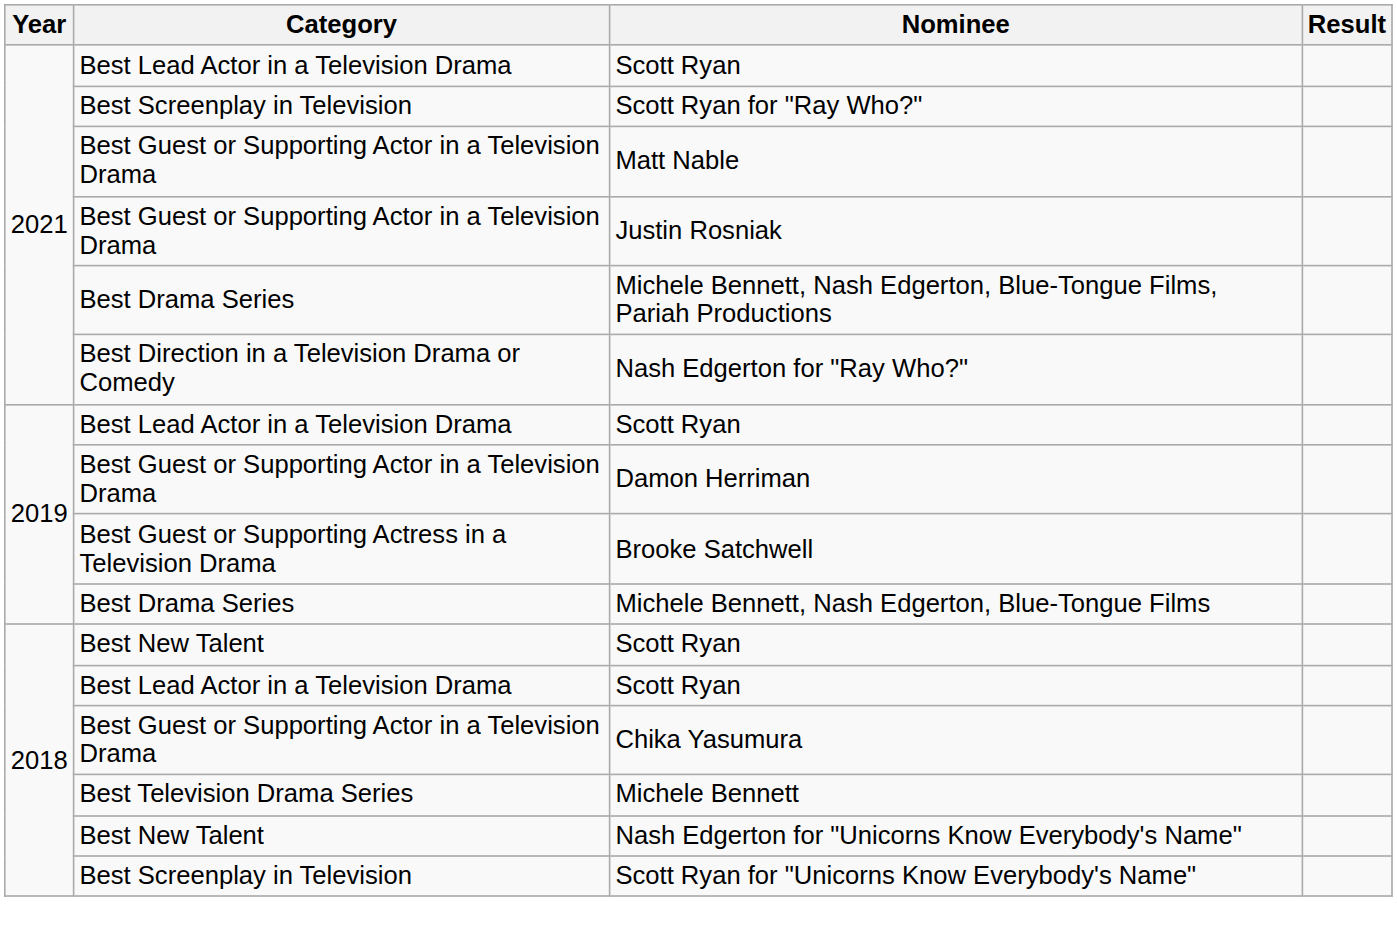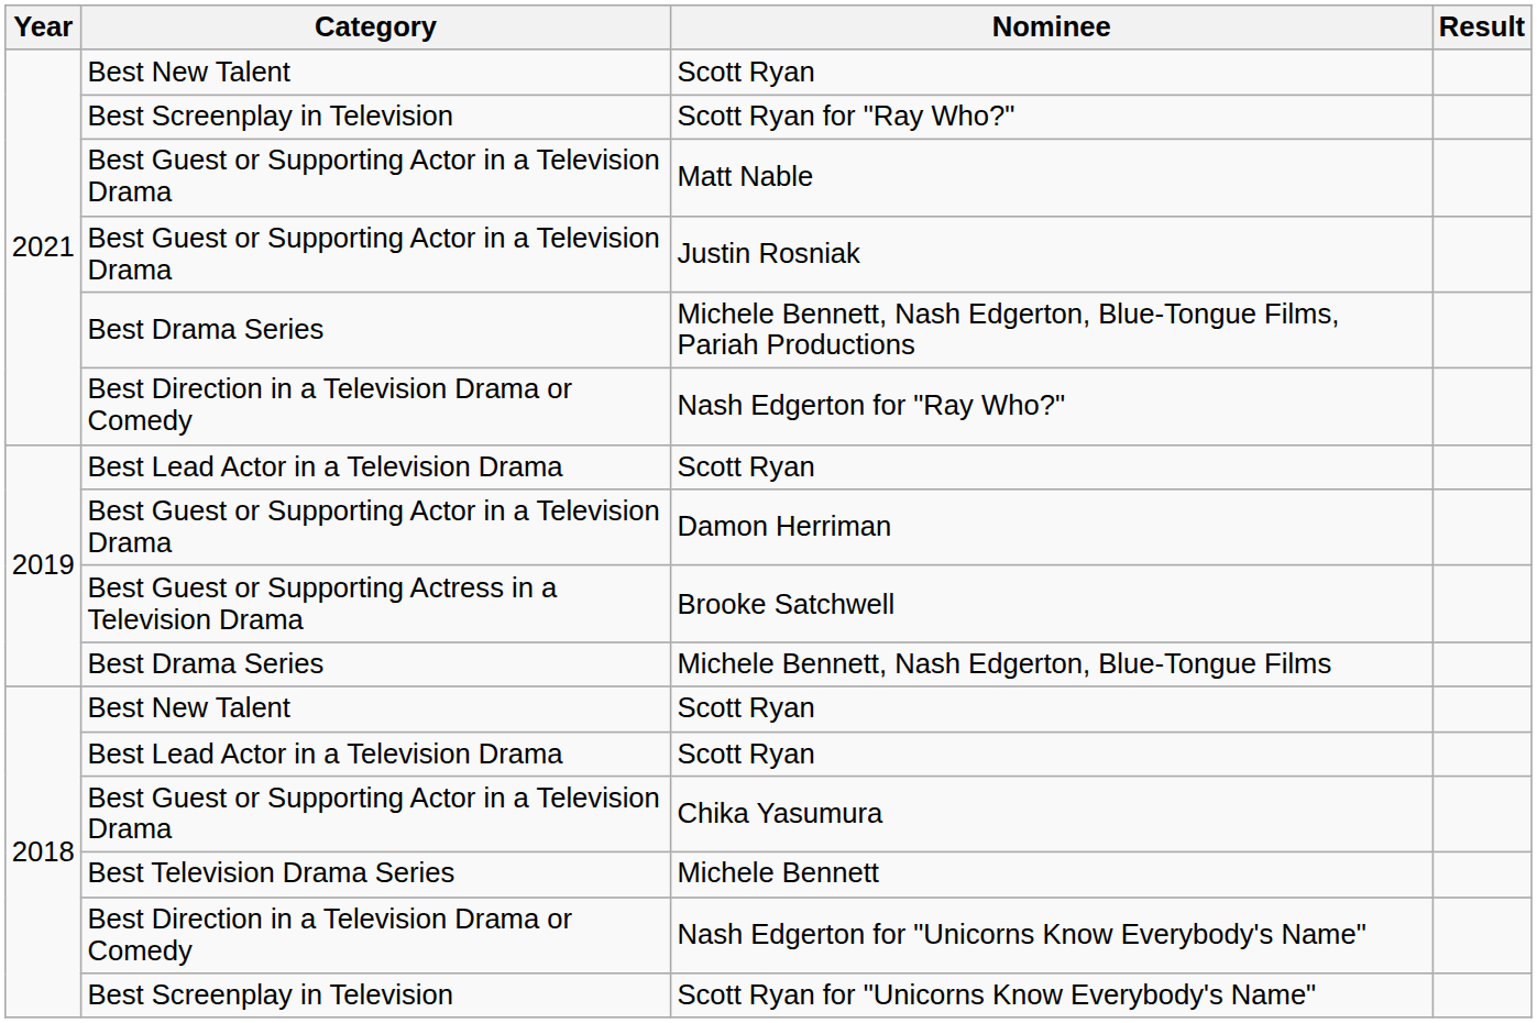2021 / Scott Ryan | Category: Best Lead Actor in a Television Drama -> Best New Talent
Nash Edgerton for "Unicorns Know Everybody's Name" | Category: Best New Talent -> Best Direction in a Television Drama or Comedy
